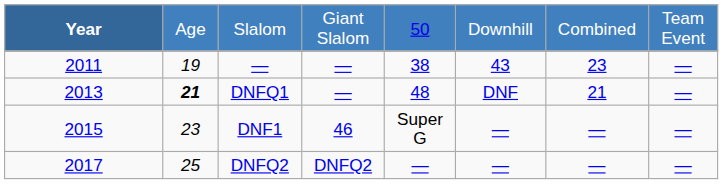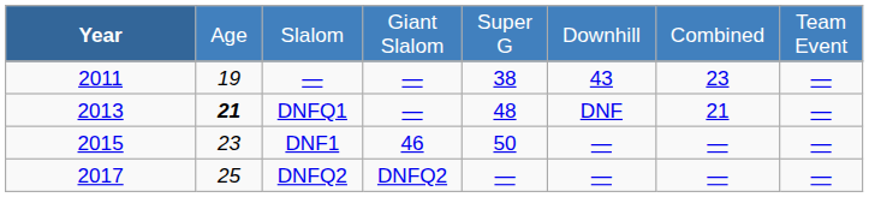Slalom | column 5: 50 -> Super G
DNF1 | column 5: Super G -> 50
